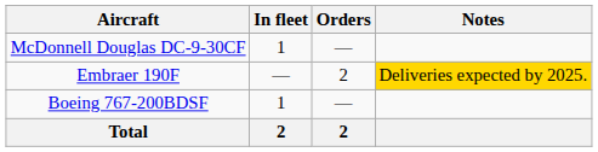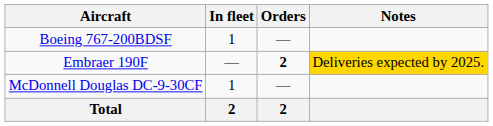rows swapped: Boeing 767-200BDSF <-> McDonnell Douglas DC-9-30CF
Embraer 190F | Orders: normal -> bold
